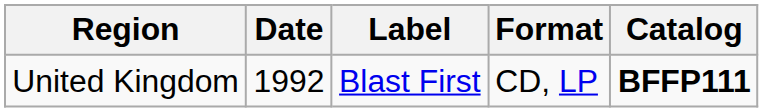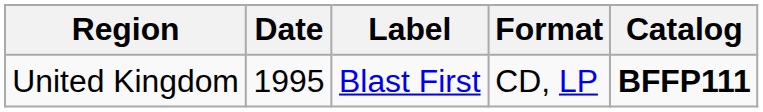United Kingdom | Date: 1992 -> 1995
